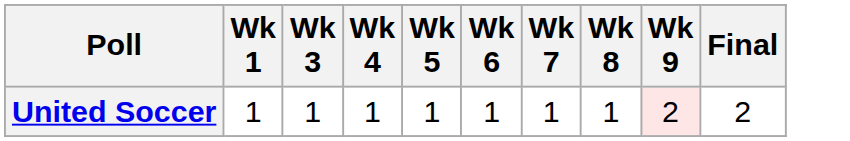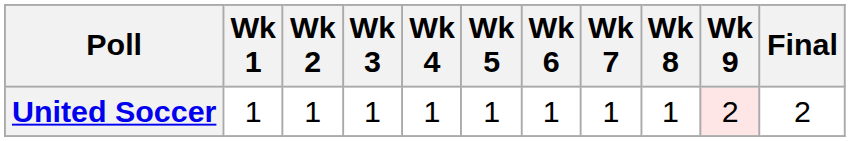+ column: Wk 2 | 1
